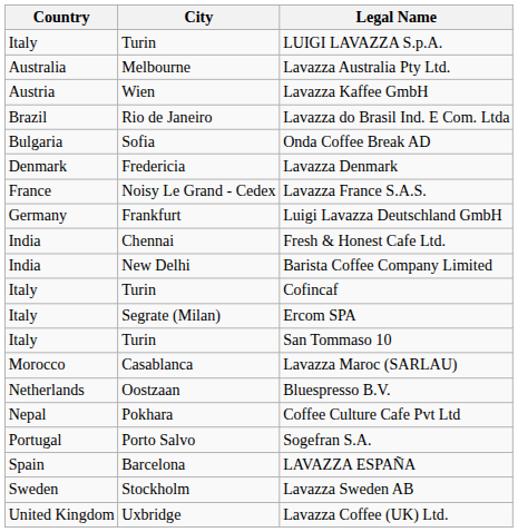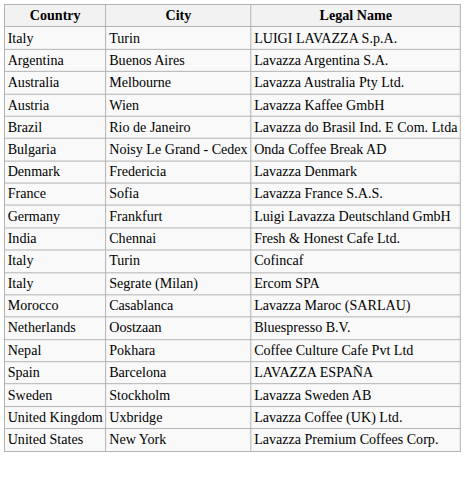+ row: Argentina | Buenos Aires | Lavazza Argentina S.A.
Onda Coffee Break AD | City: Sofia -> Noisy Le Grand - Cedex
Lavazza France S.A.S. | City: Noisy Le Grand - Cedex -> Sofia
- row: India | New Delhi | Barista Coffee Company Limited
- row: Italy | Turin | San Tommaso 10
- row: Portugal | Porto Salvo | Sogefran S.A.
+ row: United States | New York | Lavazza Premium Coffees Corp.
